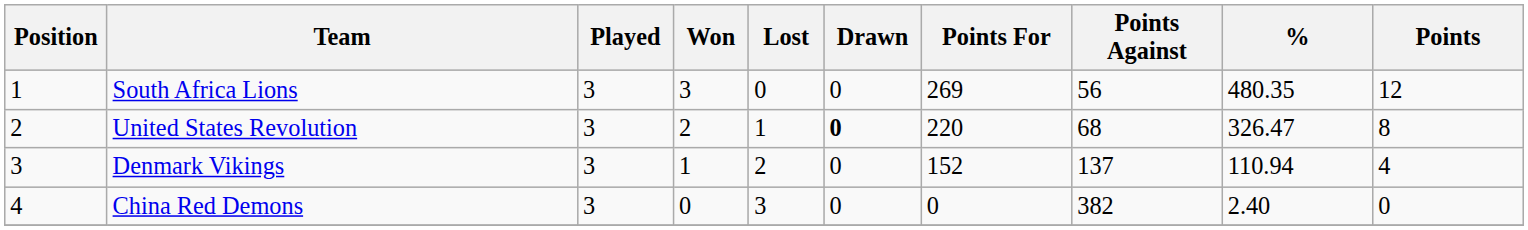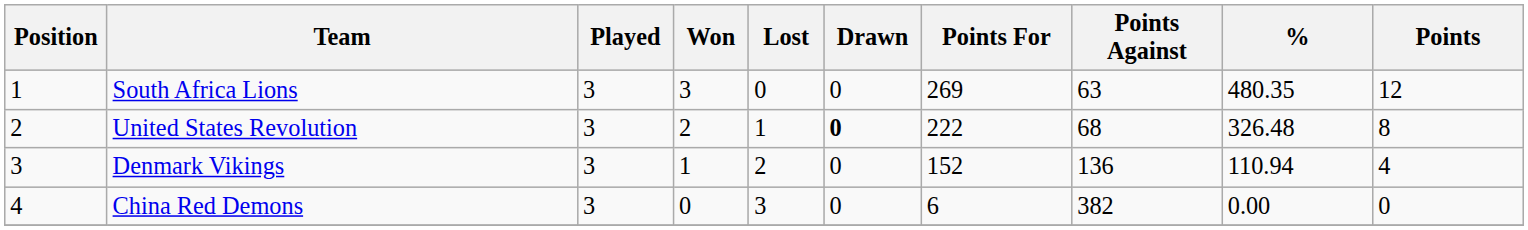South Africa Lions | Points Against: 56 -> 63
United States Revolution | Points For: 220 -> 222
United States Revolution | %: 326.47 -> 326.48
Denmark Vikings | Points Against: 137 -> 136
China Red Demons | Points For: 0 -> 6
China Red Demons | %: 2.40 -> 0.00
